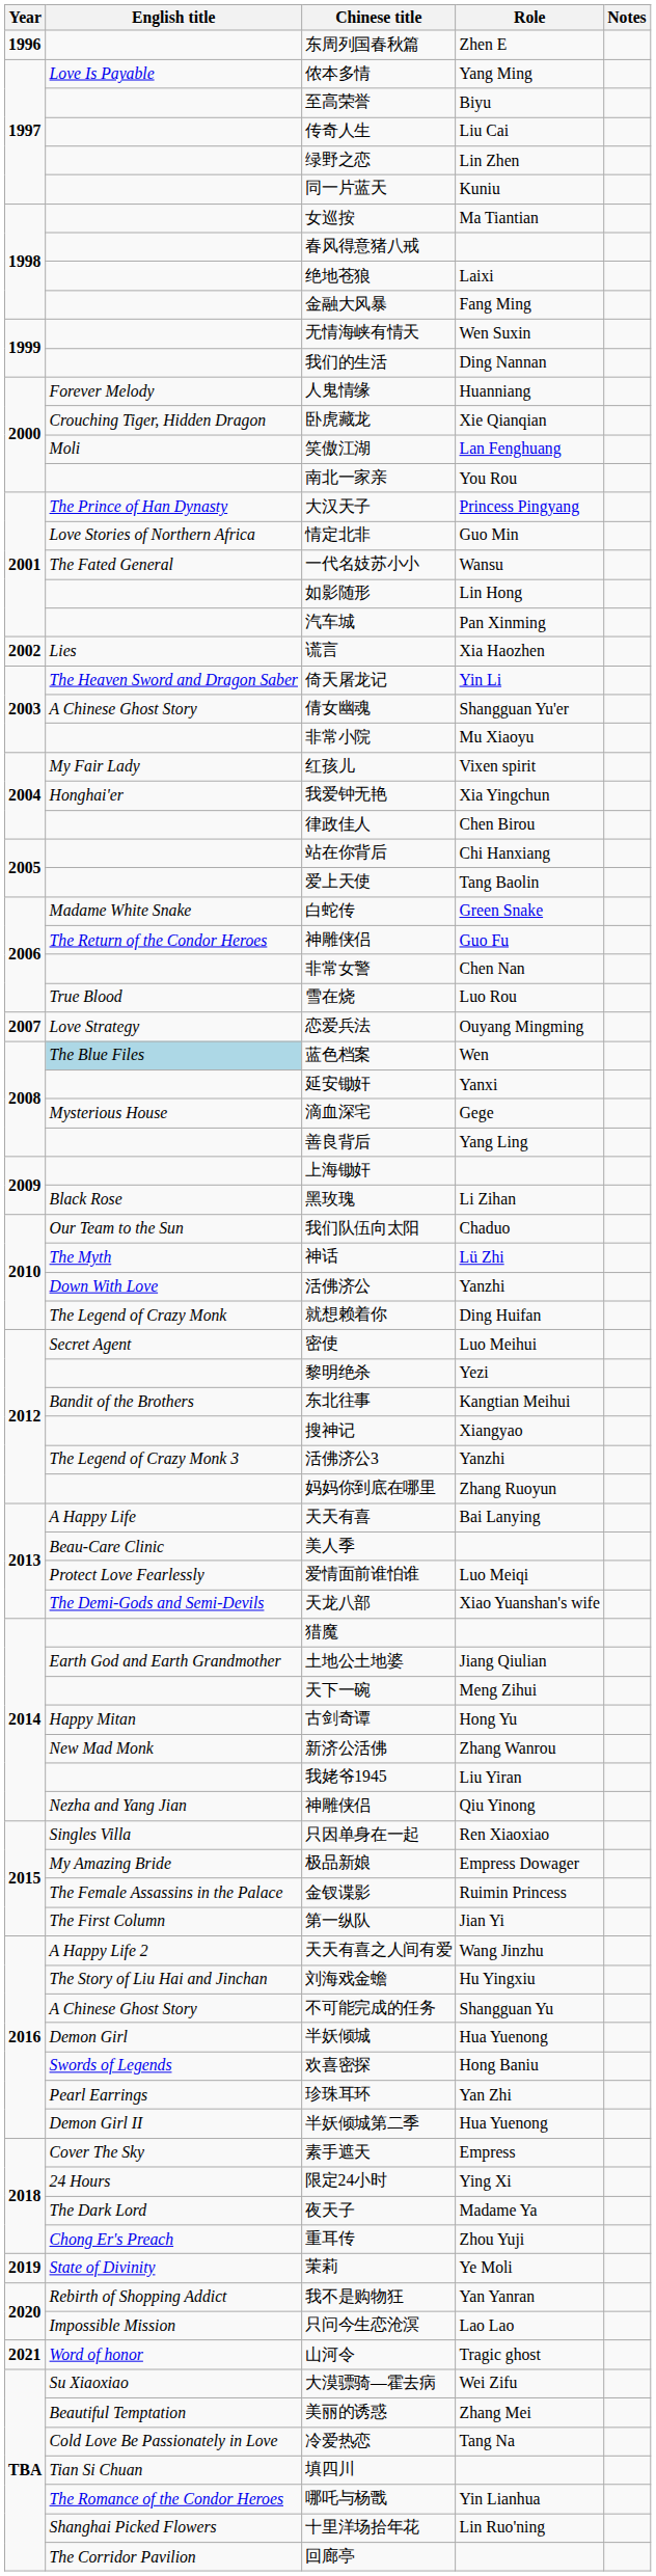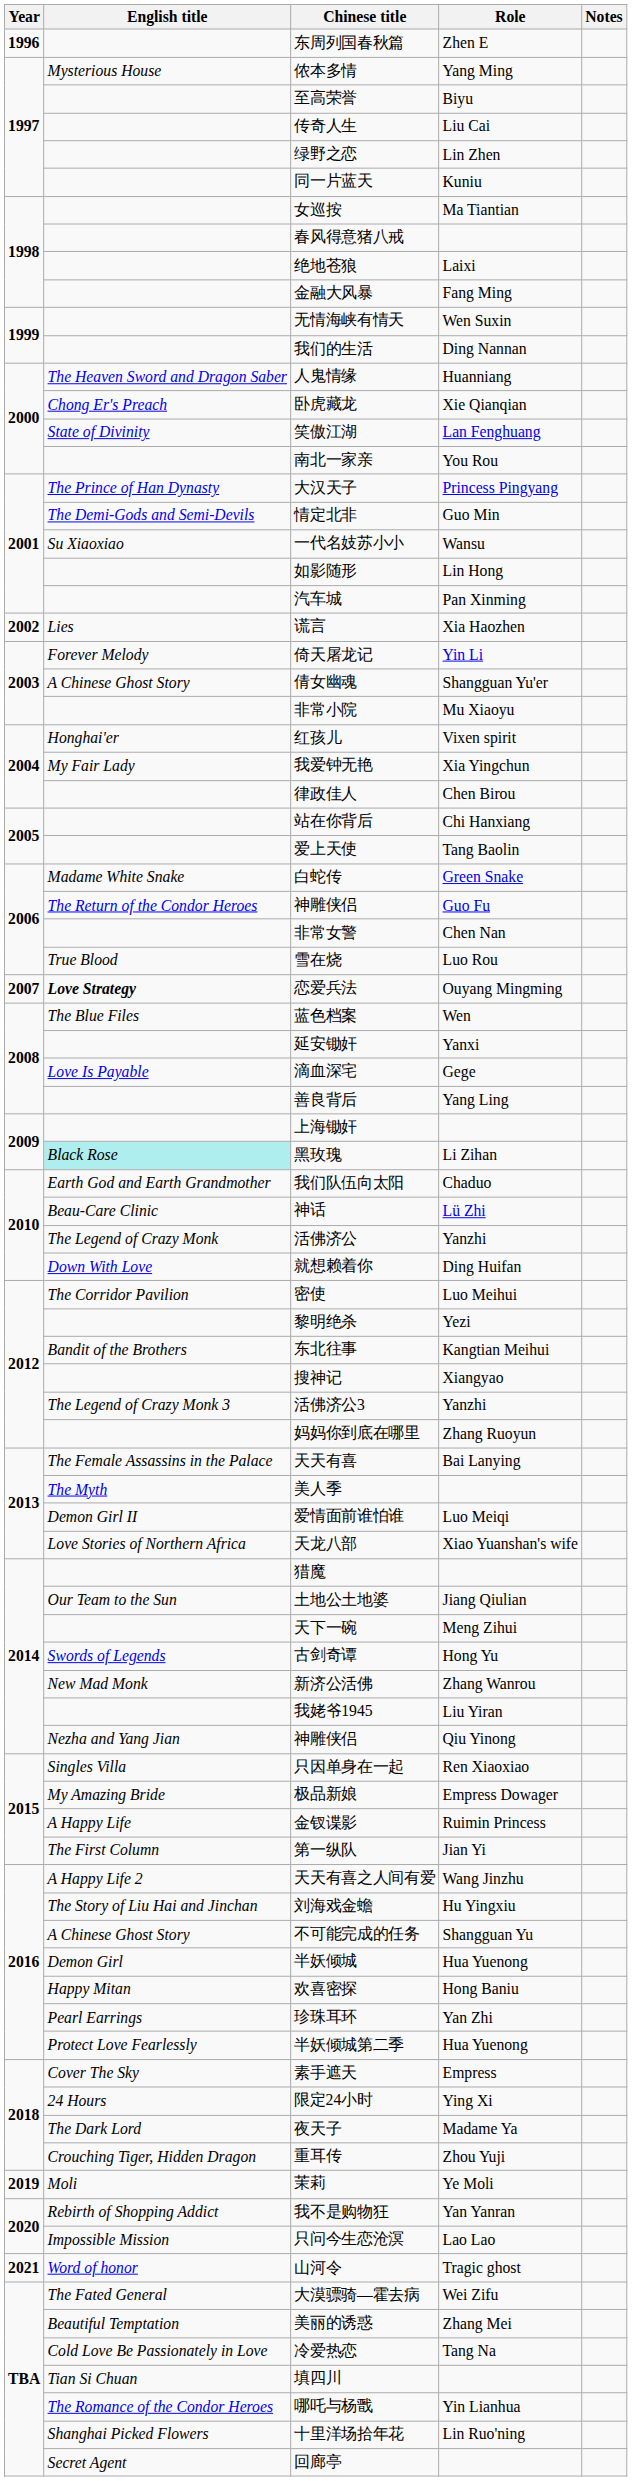侬本多情 | English title: Love Is Payable -> Mysterious House
人鬼情缘 | English title: Forever Melody -> The Heaven Sword and Dragon Saber
卧虎藏龙 | English title: Crouching Tiger, Hidden Dragon -> Chong Er's Preach
笑傲江湖 | English title: Moli -> State of Divinity
情定北非 | English title: Love Stories of Northern Africa -> The Demi-Gods and Semi-Devils
一代名妓苏小小 | English title: The Fated General -> Su Xiaoxiao
倚天屠龙记 | English title: The Heaven Sword and Dragon Saber -> Forever Melody
红孩儿 | English title: My Fair Lady -> Honghai'er
我爱钟无艳 | English title: Honghai'er -> My Fair Lady
恋爱兵法 | English title: normal -> bold
蓝色档案 | English title: lightblue background -> no background
滴血深宅 | English title: Mysterious House -> Love Is Payable
黑玫瑰 | English title: no background -> paleturquoise background
我们队伍向太阳 | English title: Our Team to the Sun -> Earth God and Earth Grandmother
神话 | English title: The Myth -> Beau-Care Clinic
活佛济公 | English title: Down With Love -> The Legend of Crazy Monk
就想赖着你 | English title: The Legend of Crazy Monk -> Down With Love
密使 | English title: Secret Agent -> The Corridor Pavilion
天天有喜 | English title: A Happy Life -> The Female Assassins in the Palace
美人季 | English title: Beau-Care Clinic -> The Myth
爱情面前谁怕谁 | English title: Protect Love Fearlessly -> Demon Girl II
天龙八部 | English title: The Demi-Gods and Semi-Devils -> Love Stories of Northern Africa
土地公土地婆 | English title: Earth God and Earth Grandmother -> Our Team to the Sun
古剑奇谭 | English title: Happy Mitan -> Swords of Legends
金钗谍影 | English title: The Female Assassins in the Palace -> A Happy Life
欢喜密探 | English title: Swords of Legends -> Happy Mitan
半妖倾城第二季 | English title: Demon Girl II -> Protect Love Fearlessly
重耳传 | English title: Chong Er's Preach -> Crouching Tiger, Hidden Dragon
茉莉 | English title: State of Divinity -> Moli
大漠骠骑—霍去病 | English title: Su Xiaoxiao -> The Fated General
回廊亭 | English title: The Corridor Pavilion -> Secret Agent
